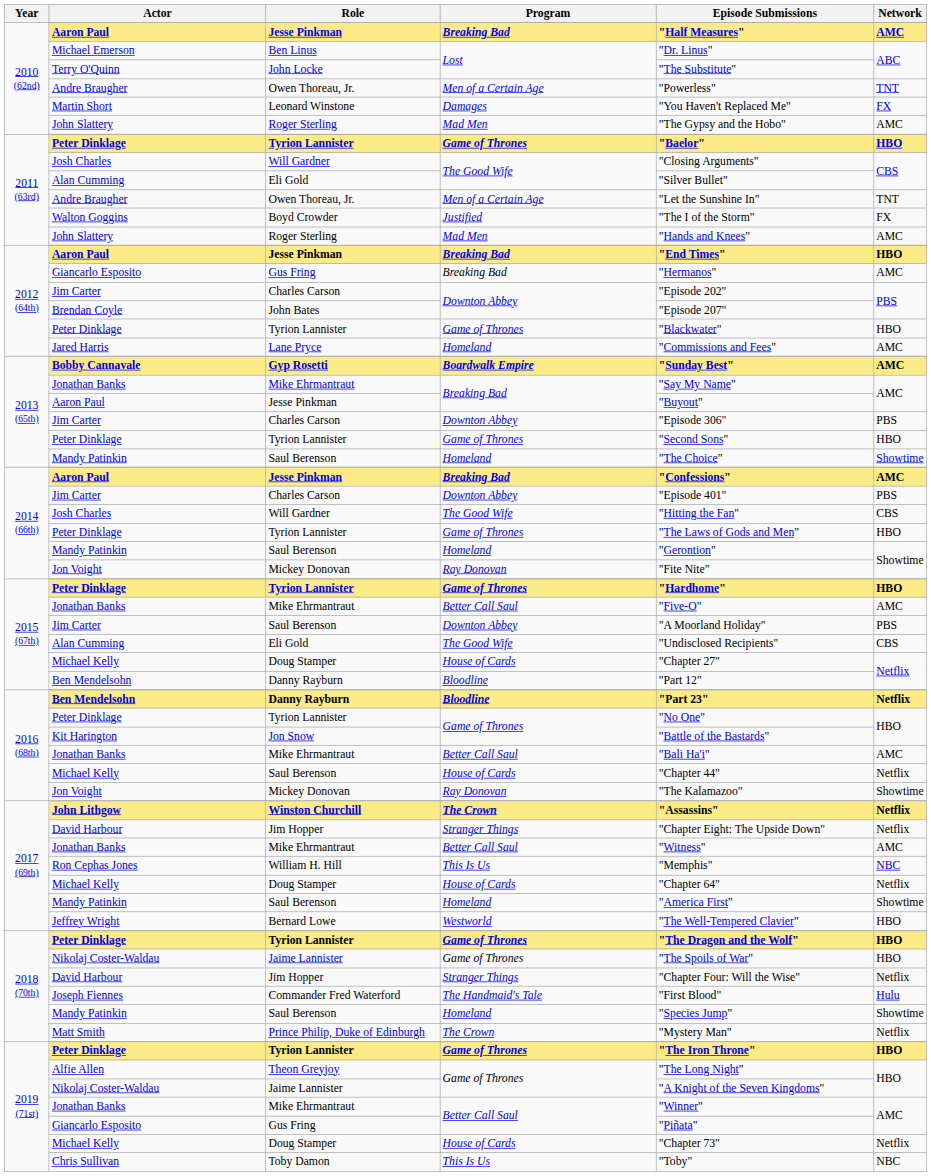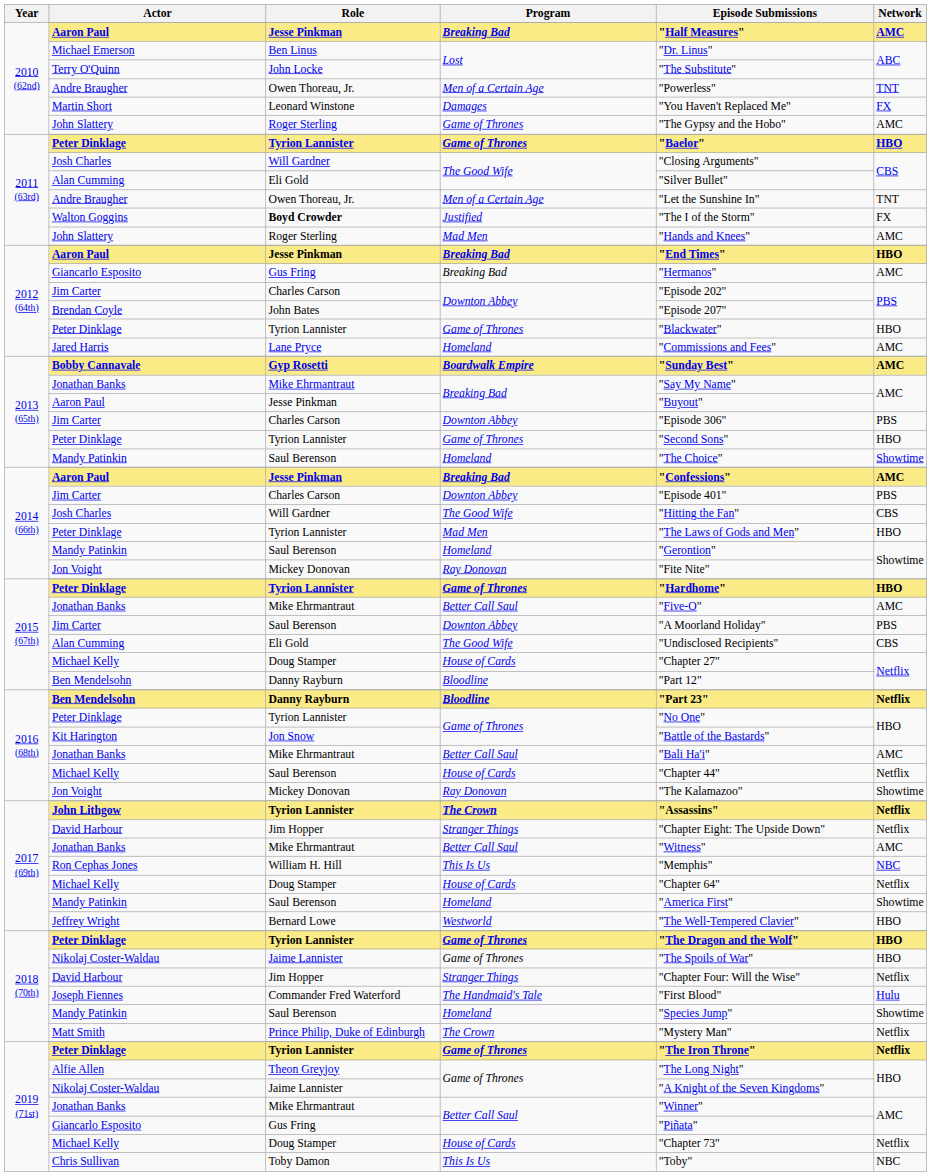2010 (62nd) / John Slattery | Program: Mad Men -> Game of Thrones
Walton Goggins | Role: normal -> bold
2014 (66th) / Peter Dinklage | Program: Game of Thrones -> Mad Men
John Lithgow | Role: Winston Churchill -> Tyrion Lannister
2019 (71st) / Peter Dinklage | Network: HBO -> Netflix
